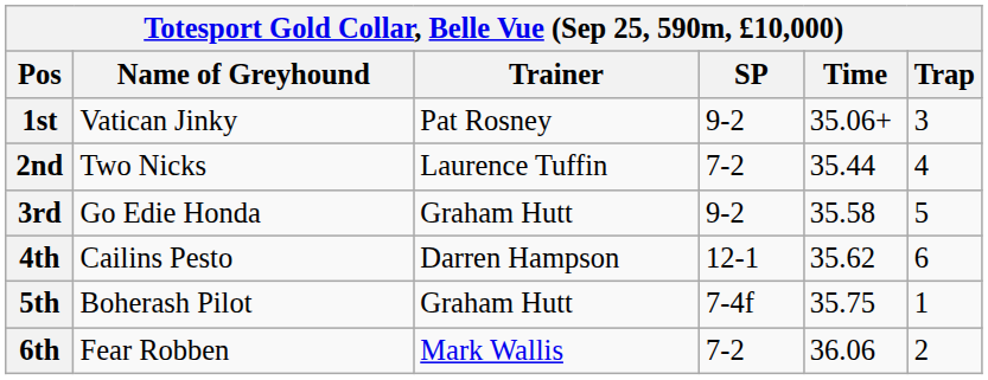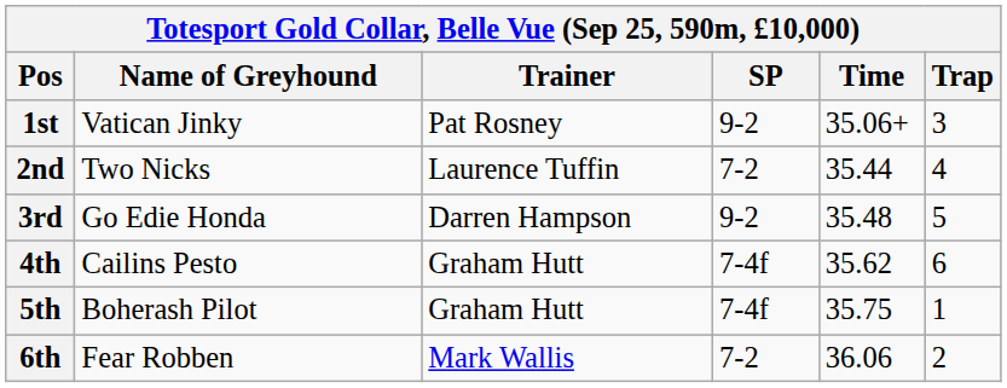3rd | Trainer: Graham Hutt -> Darren Hampson
3rd | Time: 35.58 -> 35.48
4th | Trainer: Darren Hampson -> Graham Hutt
4th | SP: 12-1 -> 7-4f
